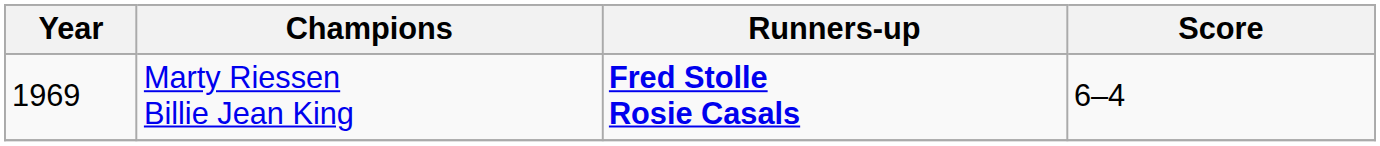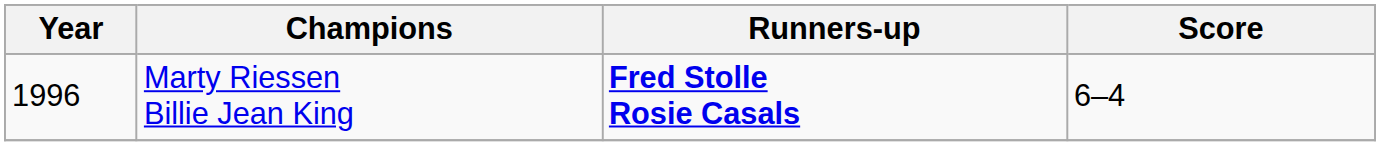Marty Riessen Billie Jean King | Year: 1969 -> 1996
